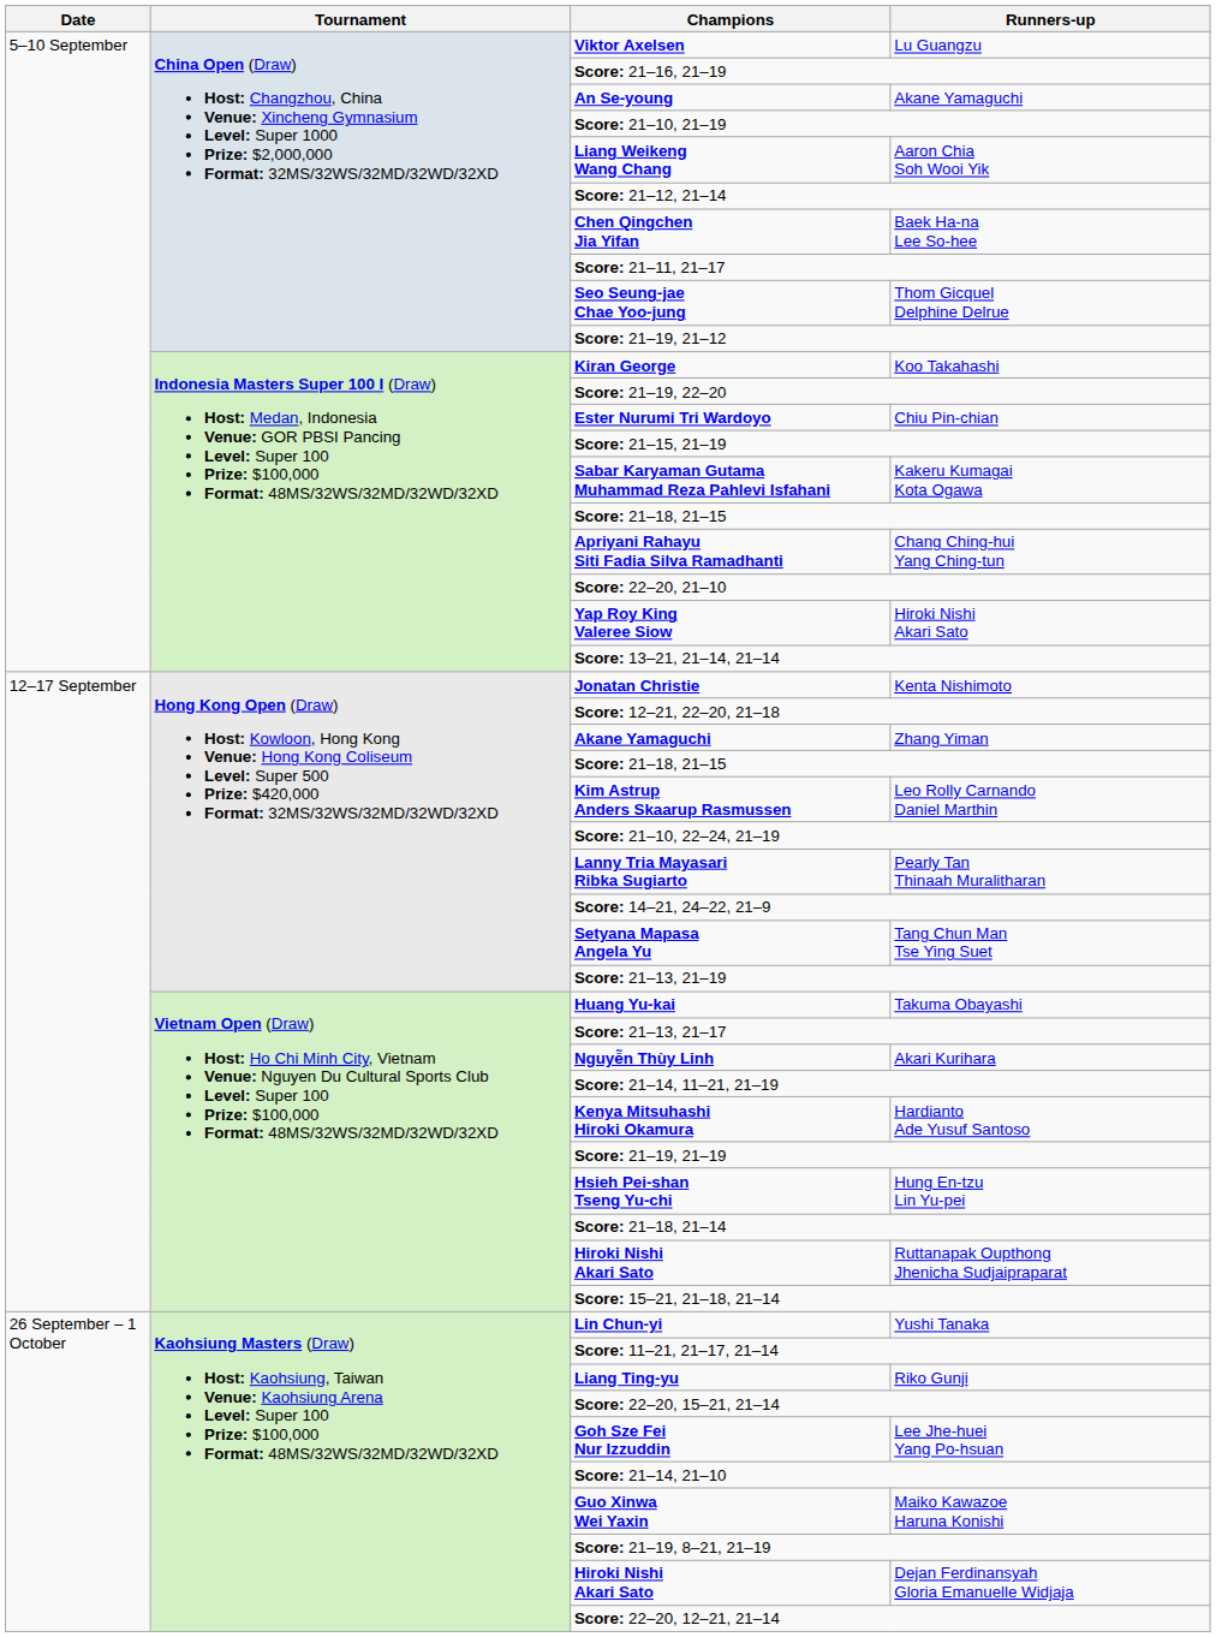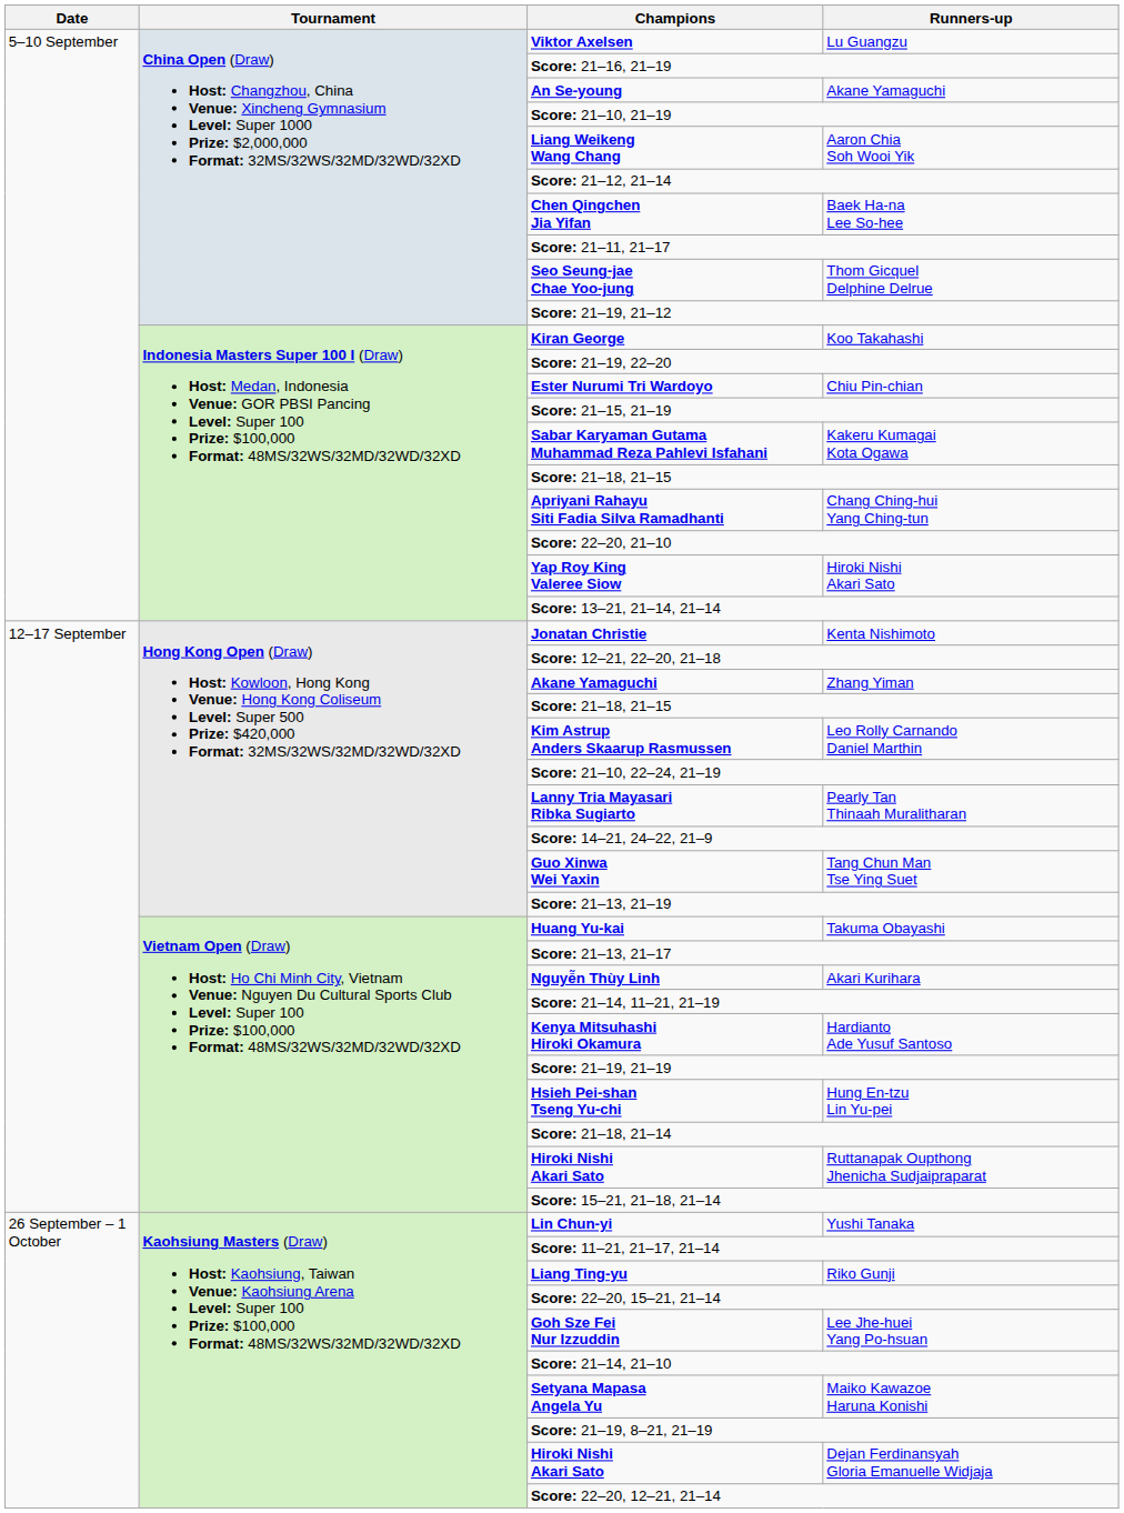Tang Chun Man Tse Ying Suet | Champions: Setyana Mapasa Angela Yu -> Guo Xinwa Wei Yaxin
Maiko Kawazoe Haruna Konishi | Champions: Guo Xinwa Wei Yaxin -> Setyana Mapasa Angela Yu
